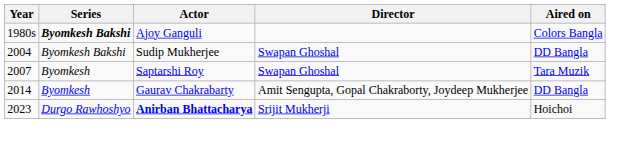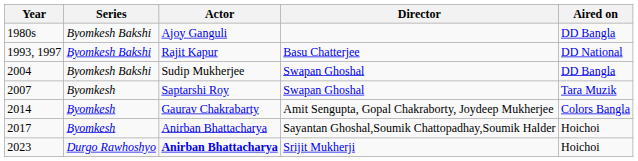1980s | Series: bold -> normal
1980s | Aired on: Colors Bangla -> DD Bangla
+ row: 1993, 1997 | Byomkesh Bakshi | Rajit Kapur | Basu Chatterjee | DD National
2014 | Aired on: DD Bangla -> Colors Bangla
+ row: 2017 | Byomkesh | Anirban Bhattacharya | Sayantan Ghoshal,Soumik Chattopadhay,Soumik Halder | Hoichoi
